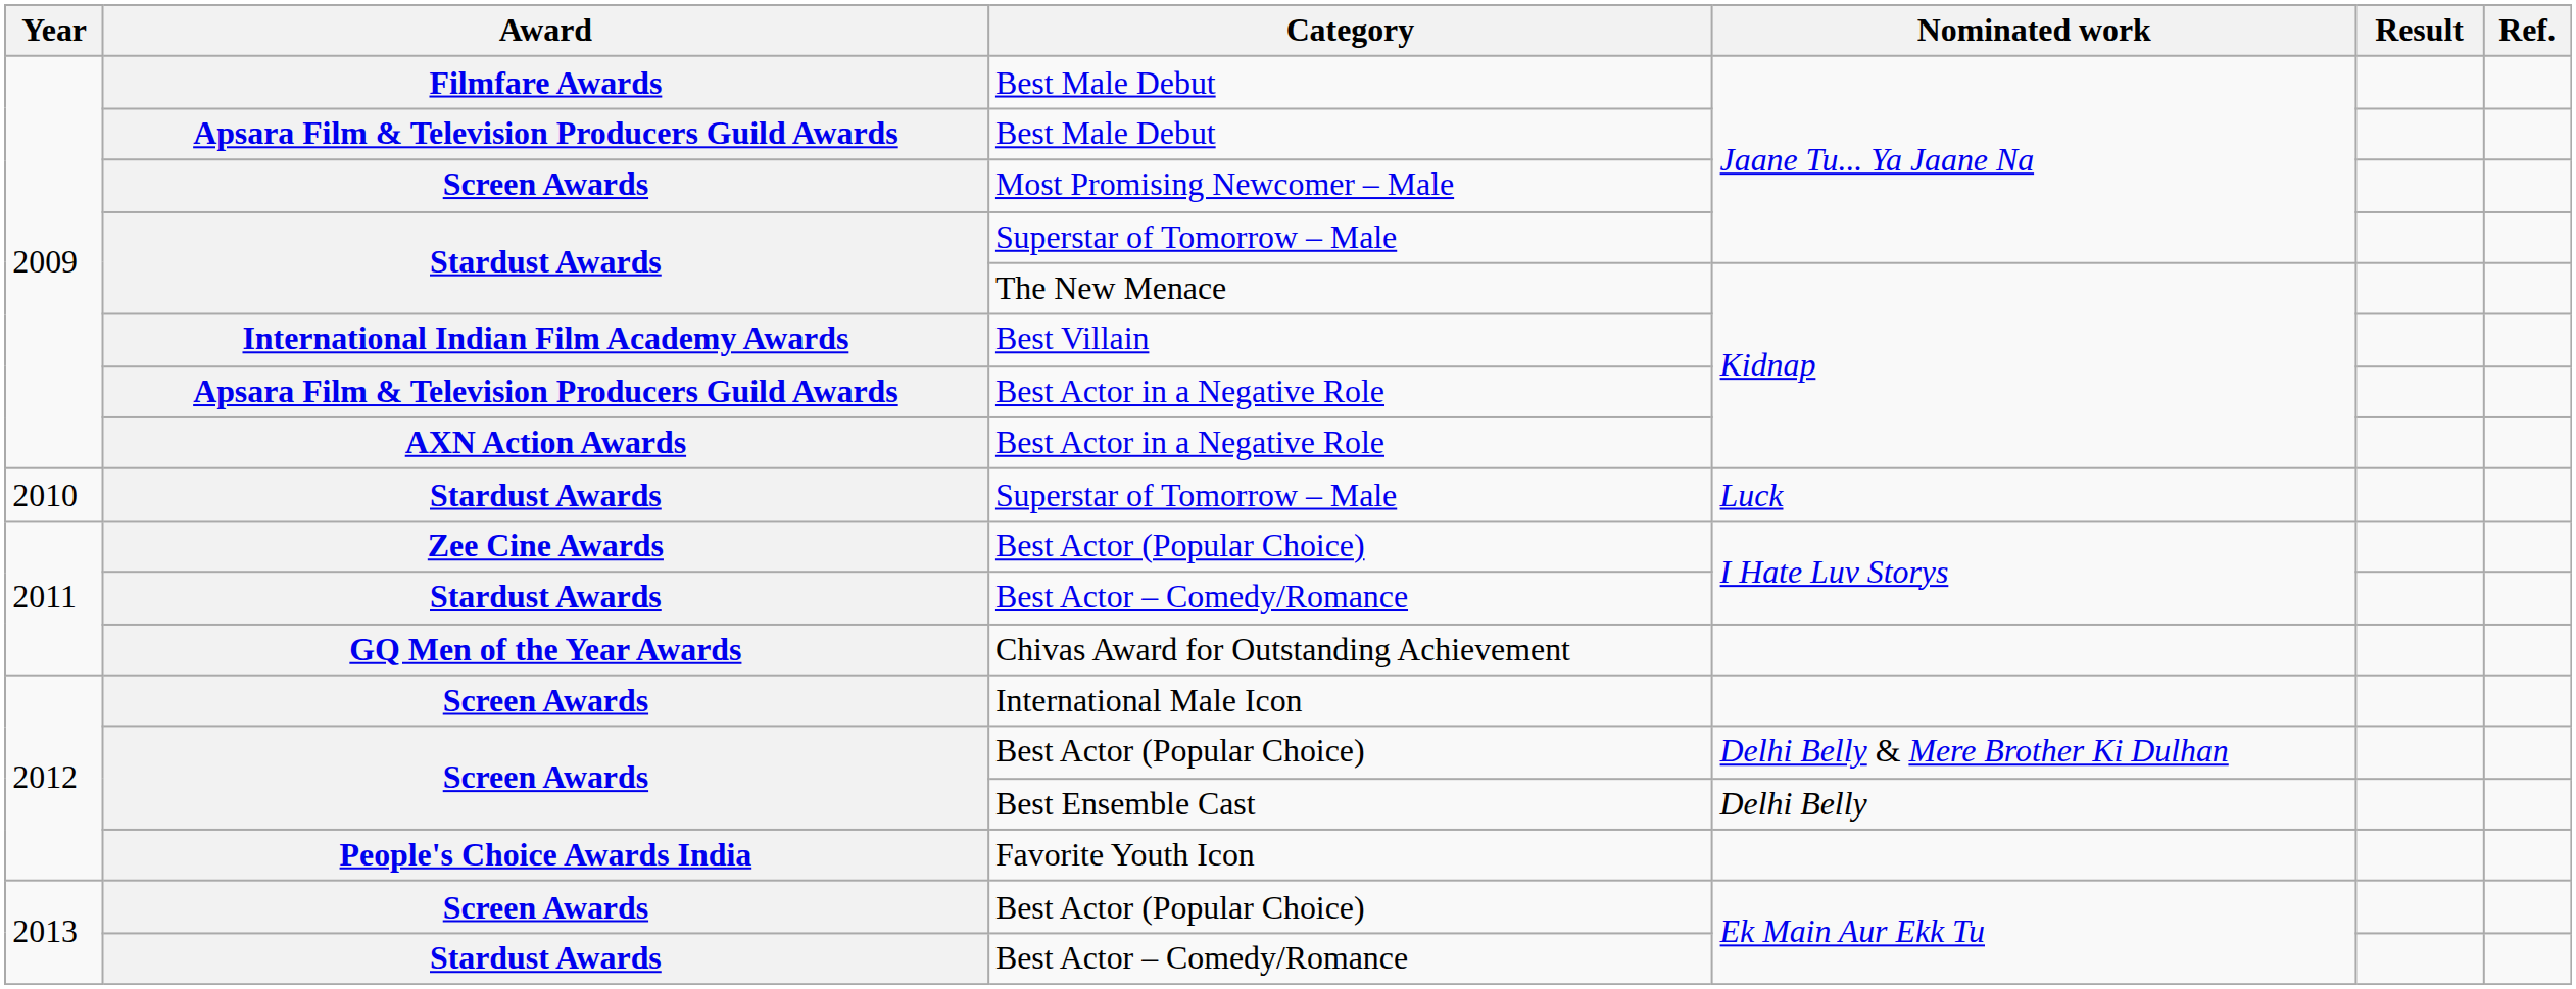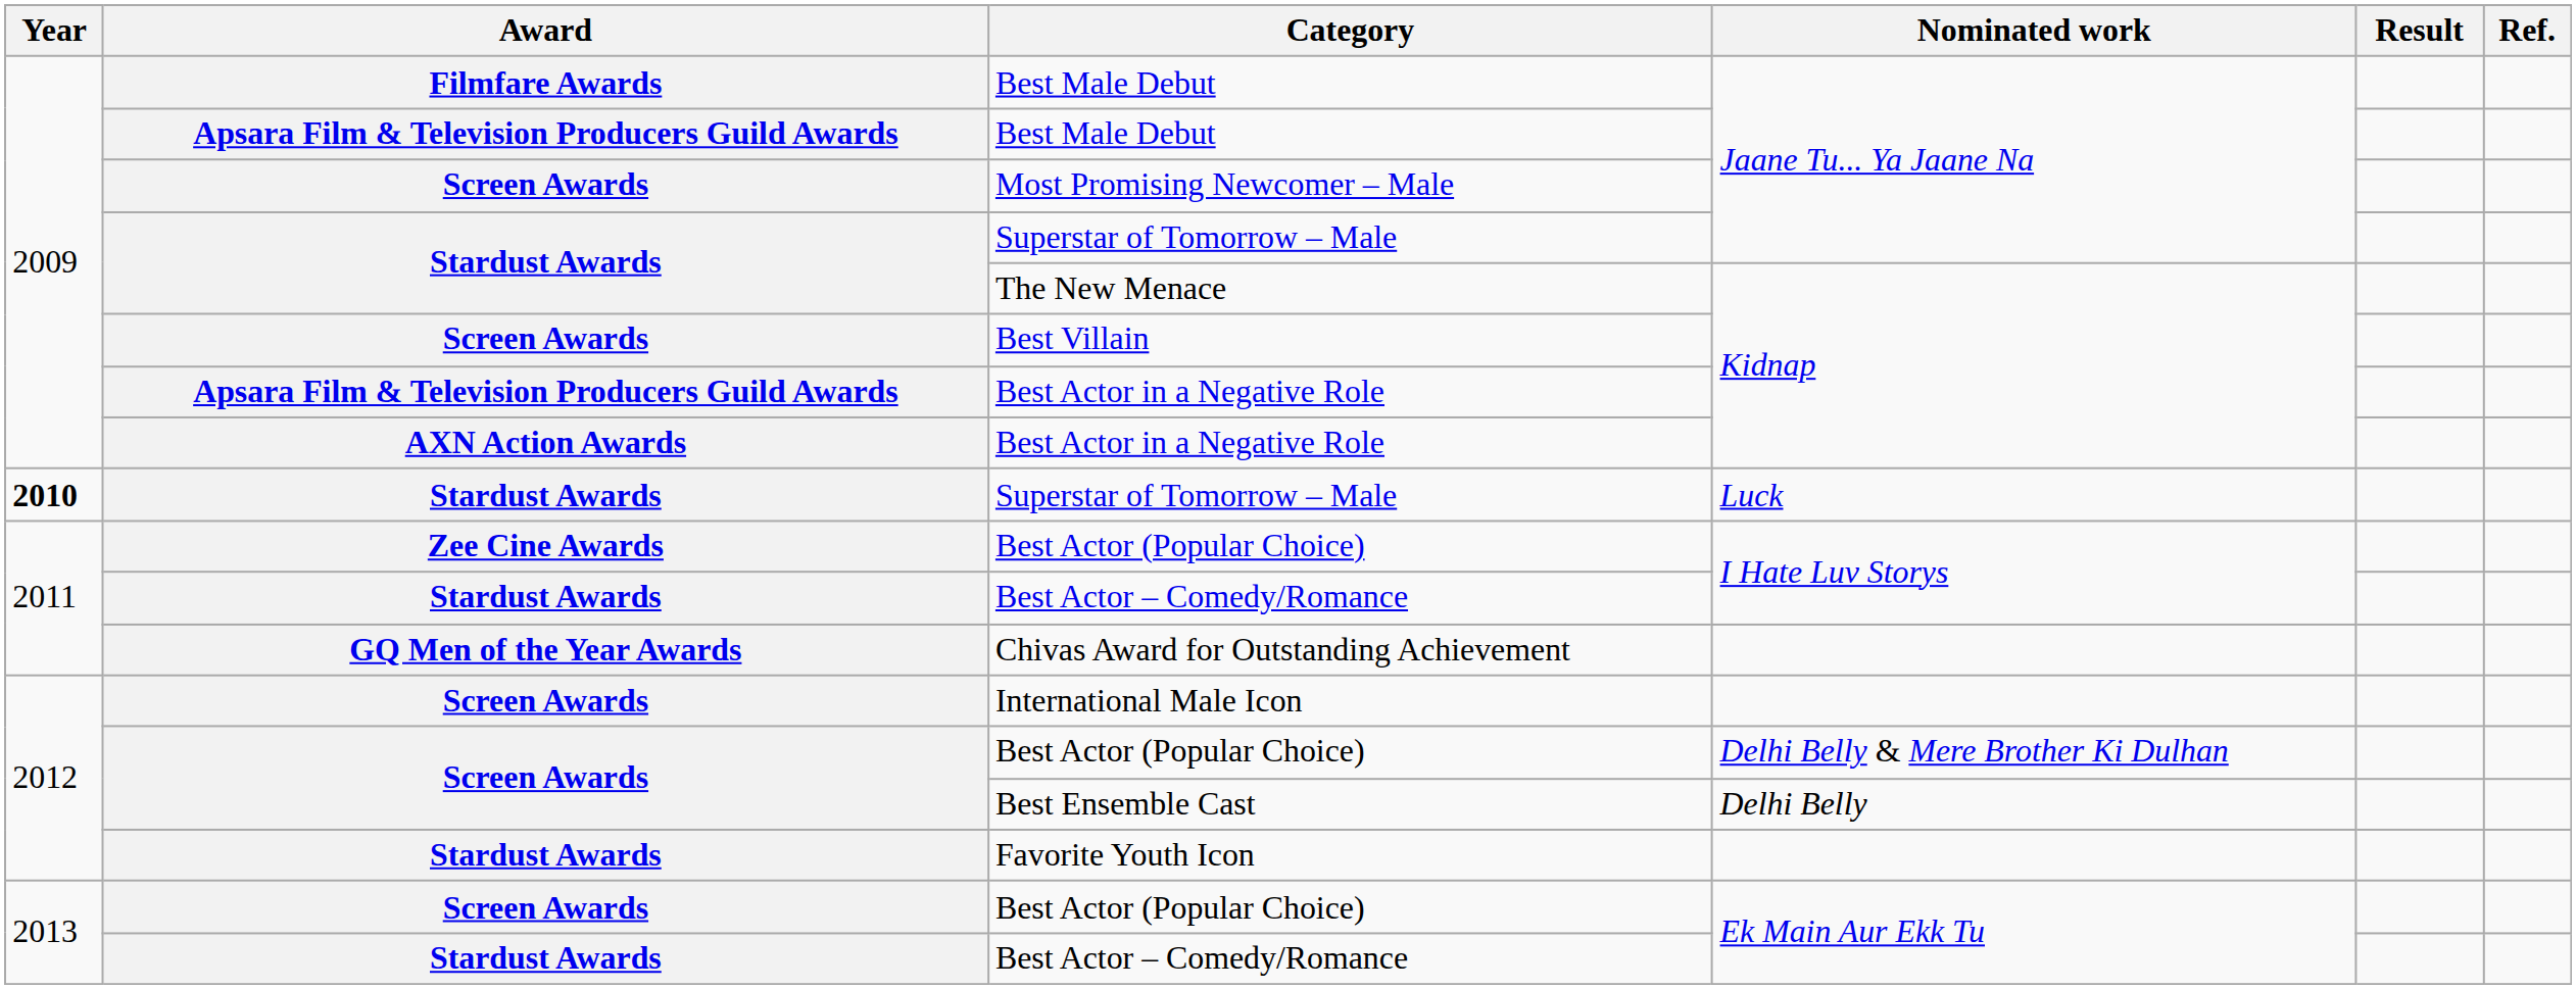Best Villain | Award: International Indian Film Academy Awards -> Screen Awards
Superstar of Tomorrow – Male / Luck | Year: normal -> bold
Favorite Youth Icon | Award: People's Choice Awards India -> Stardust Awards
